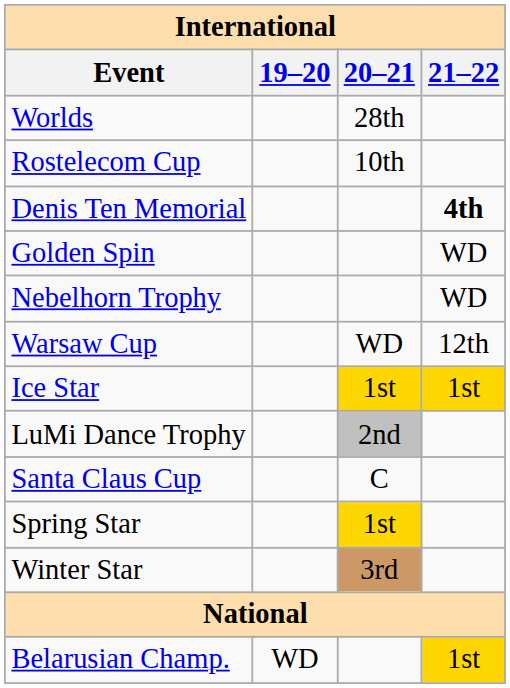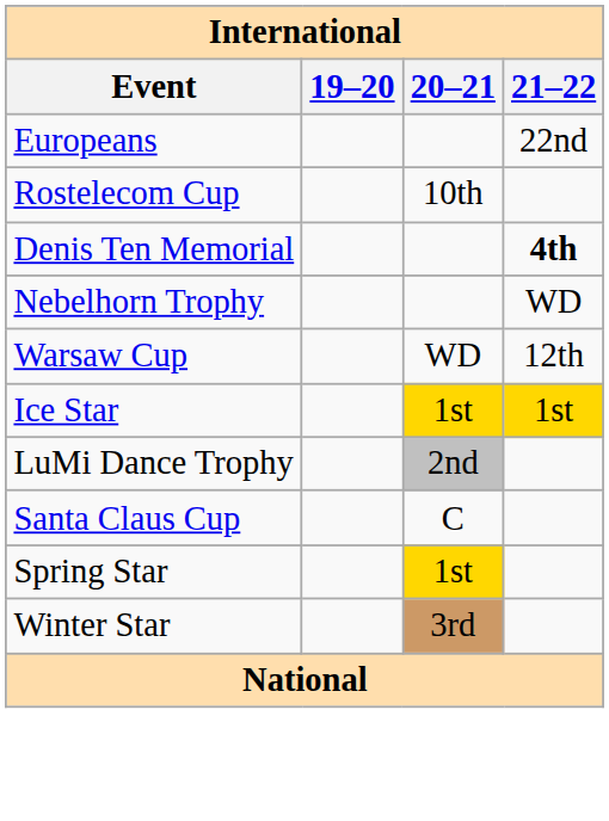- row: Worlds | 28th
+ row: Europeans | 22nd
- row: Golden Spin | WD
- row: Belarusian Champ. | WD | 1st
